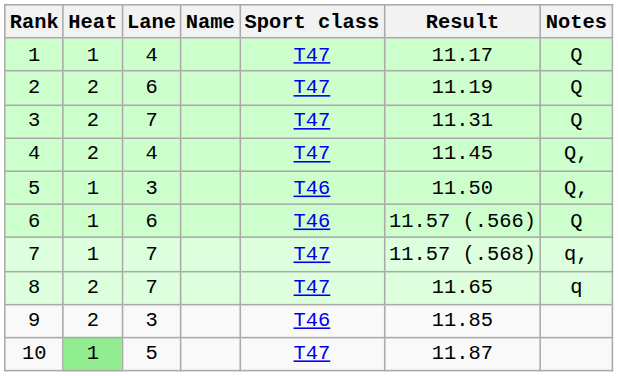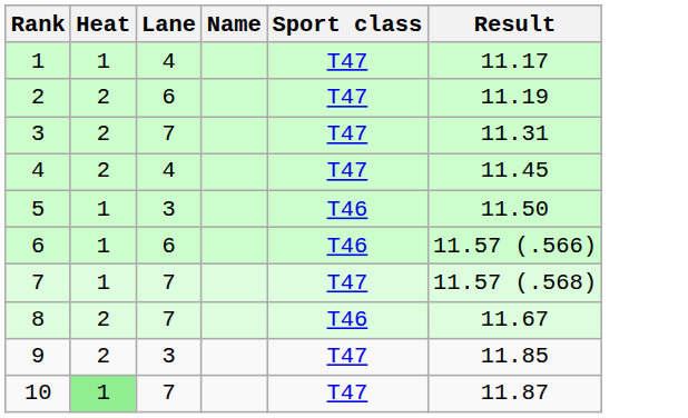- column: Notes | Q | Q | Q | Q, | Q, | Q | q, | q
8 | Sport class: T47 -> T46
8 | Result: 11.65 -> 11.67
9 | Sport class: T46 -> T47
10 | Lane: 5 -> 7
